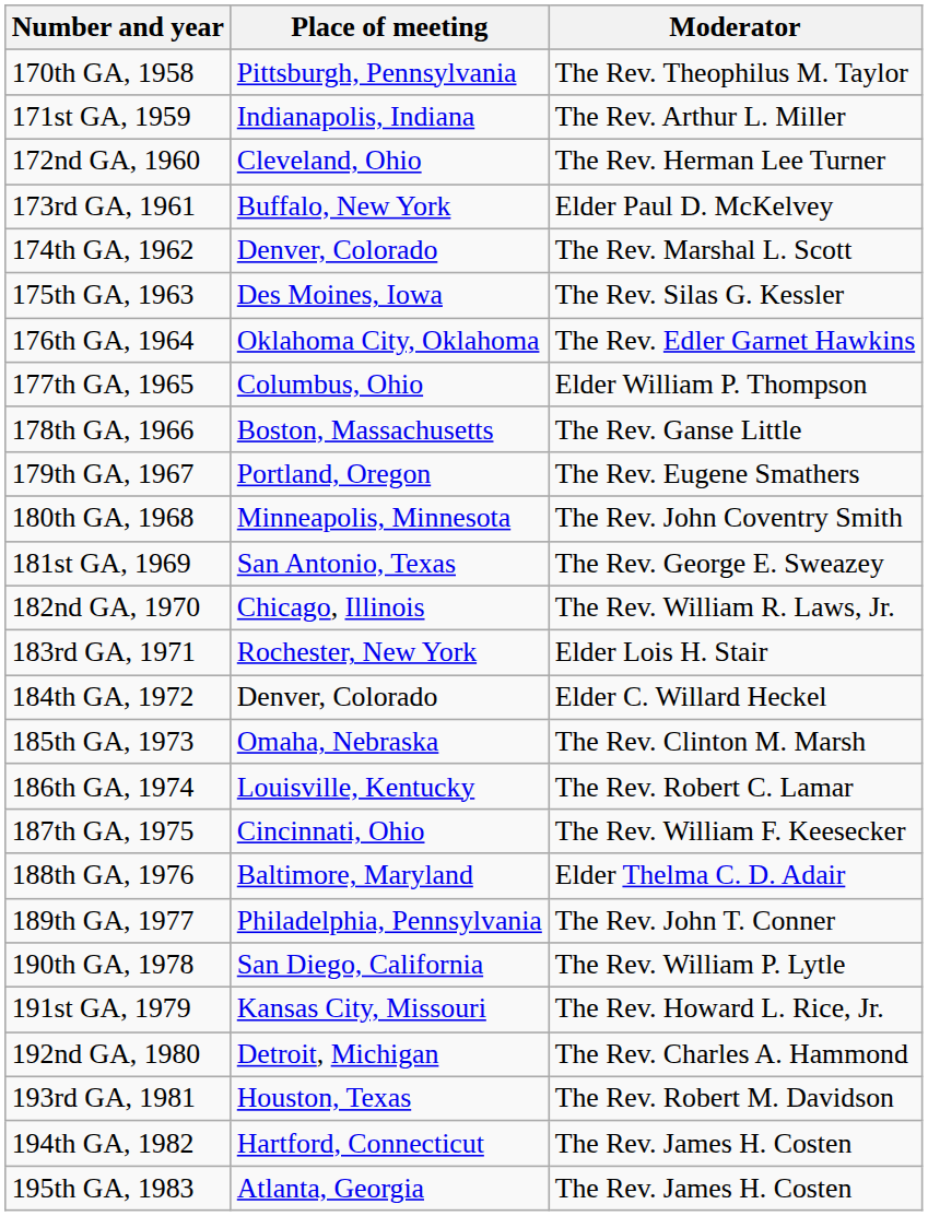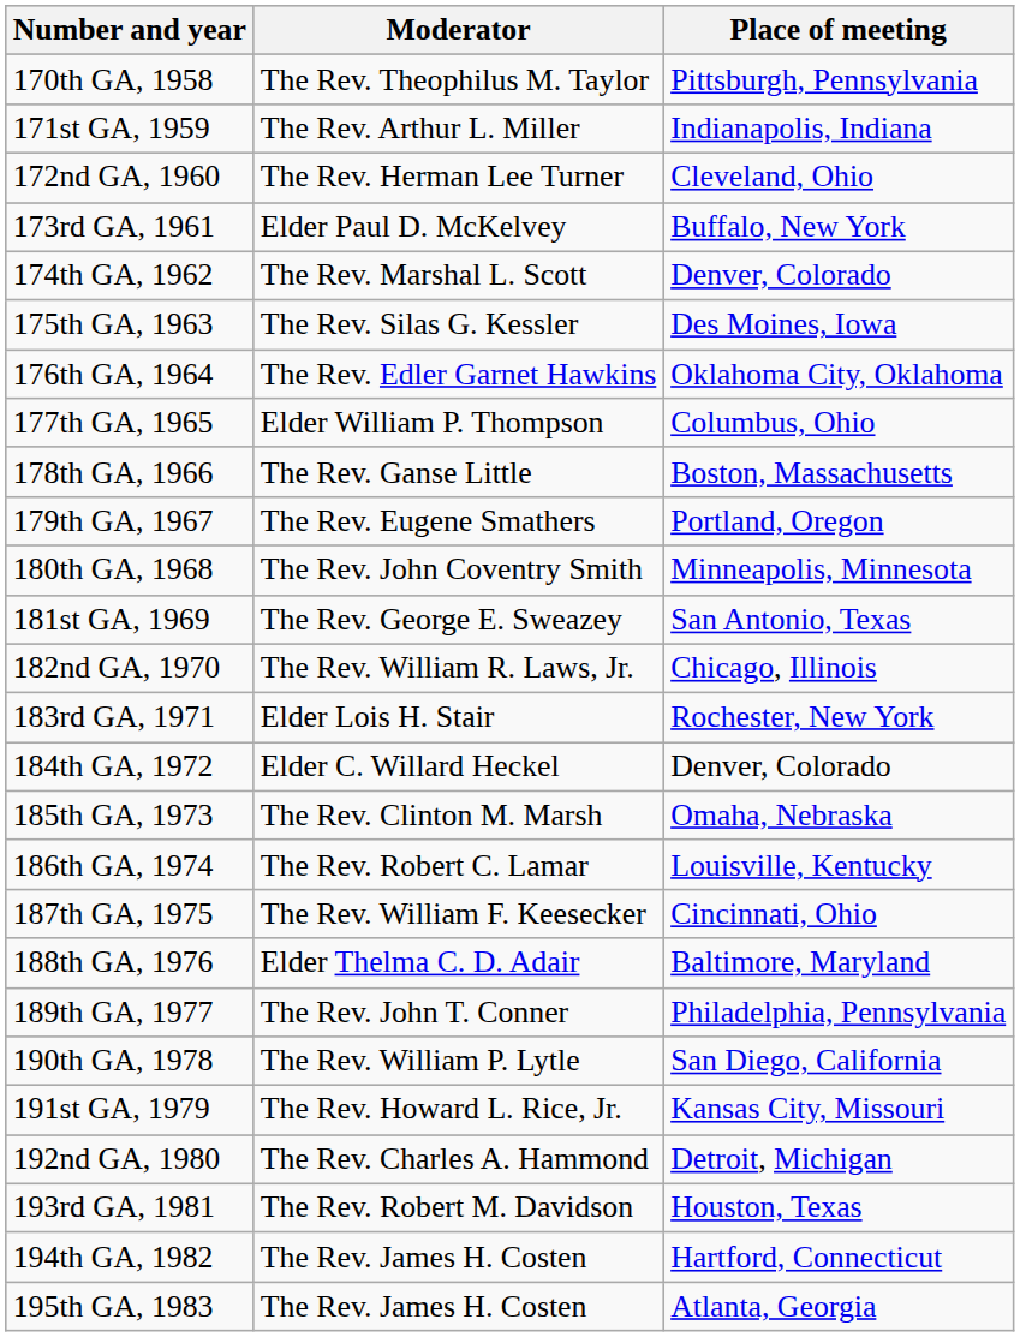columns swapped: Place of meeting <-> Moderator
